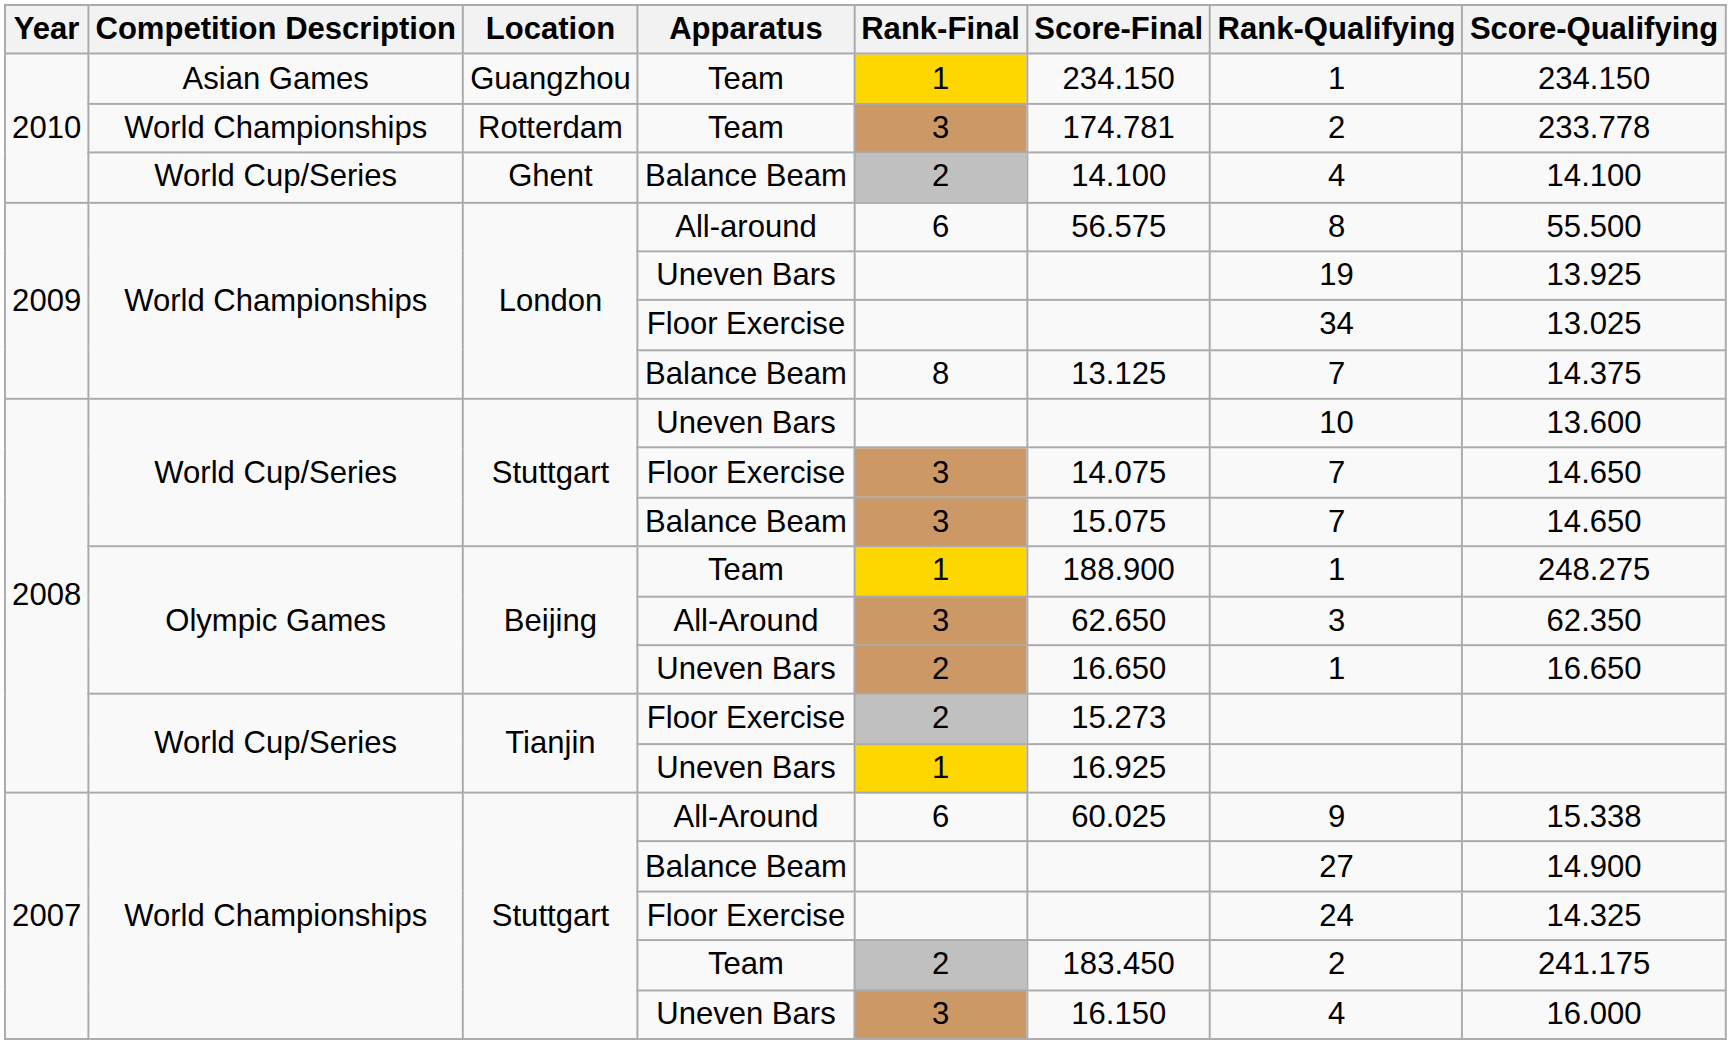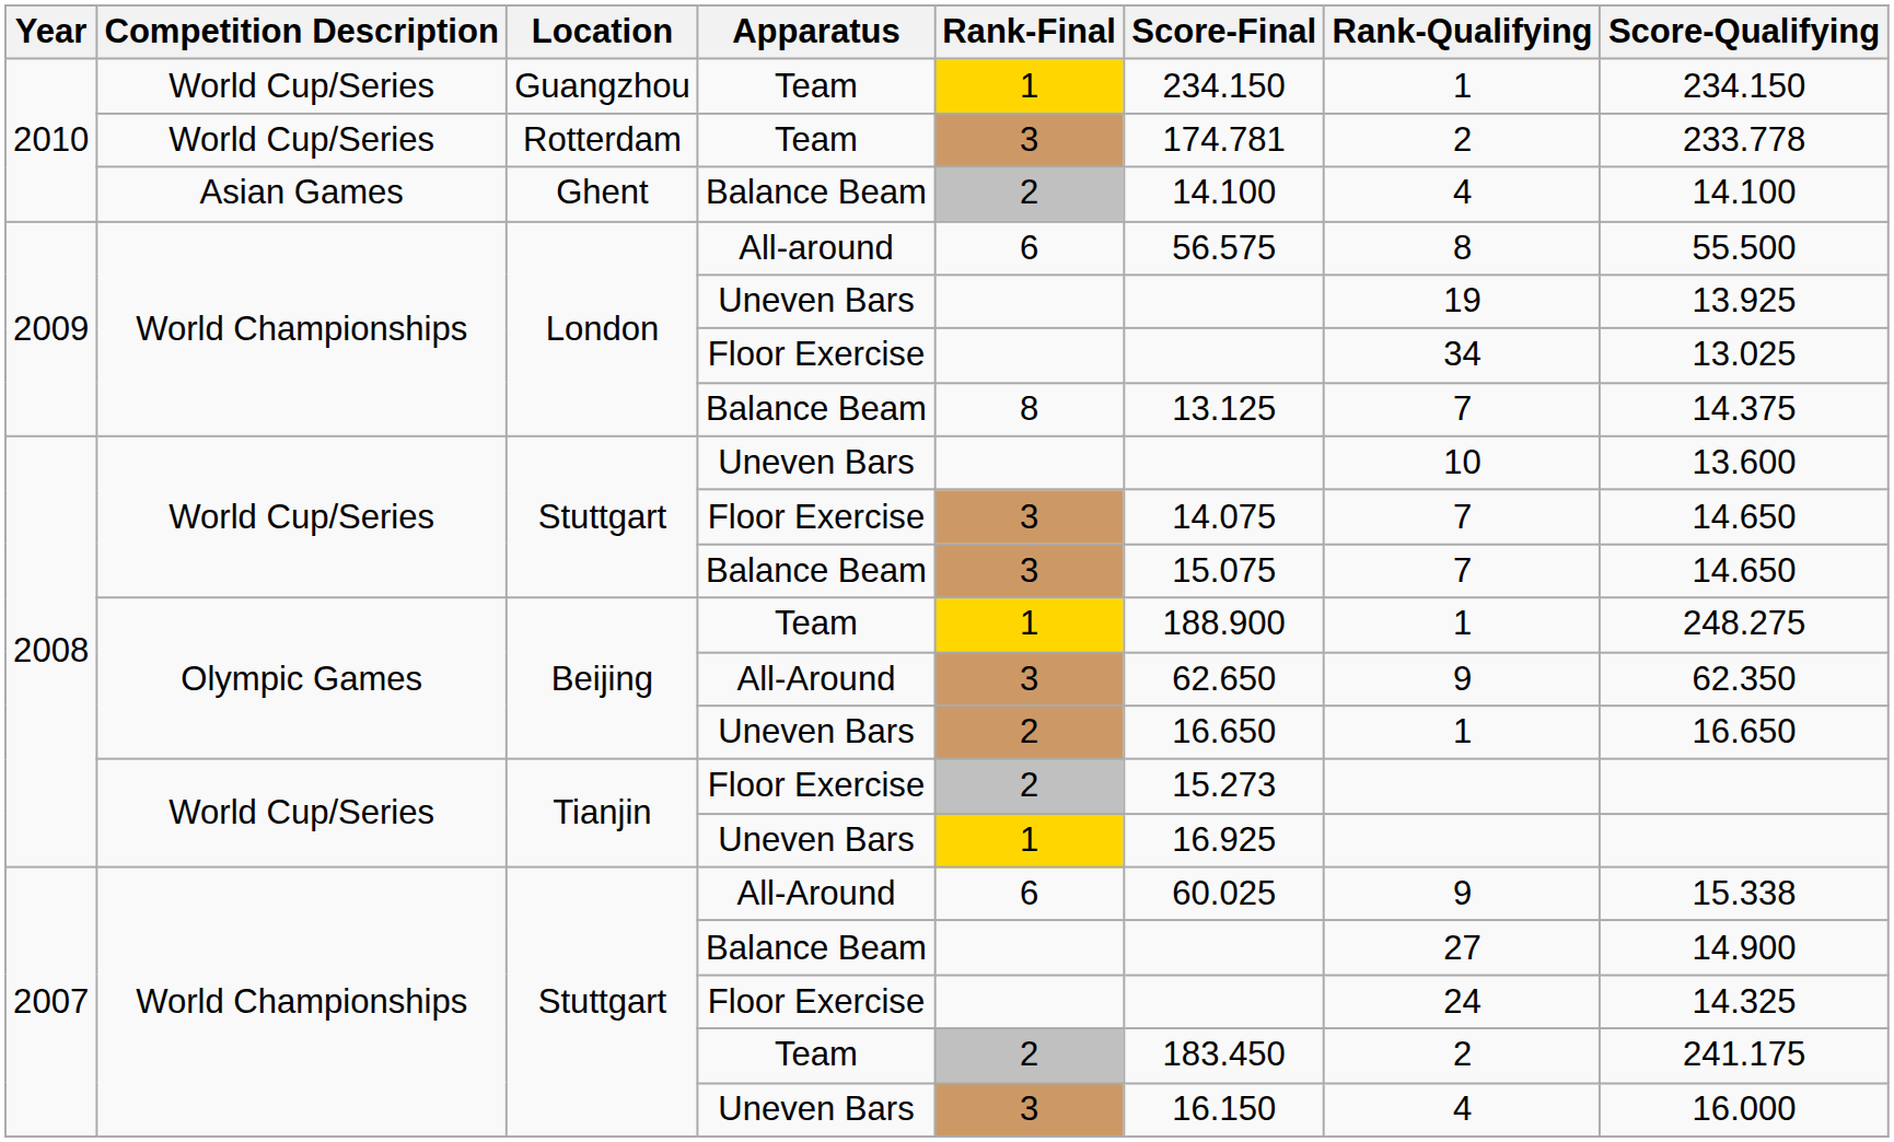Guangzhou | Competition Description: Asian Games -> World Cup/Series
Rotterdam | Competition Description: World Championships -> World Cup/Series
Ghent | Competition Description: World Cup/Series -> Asian Games
Beijing / All-Around | Rank-Qualifying: 3 -> 9
